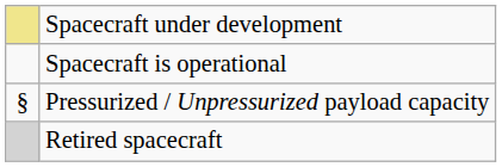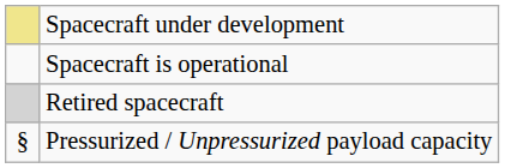rows swapped: Retired spacecraft <-> Pressurized / Unpressurized payload capacity
